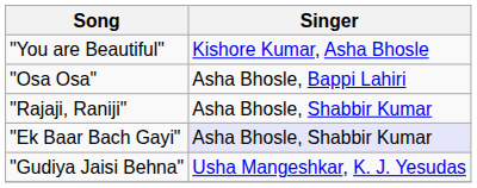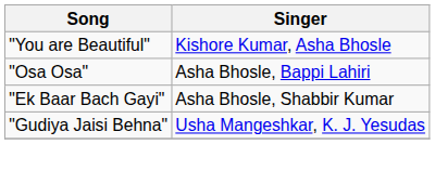- row: "Rajaji, Raniji" | Asha Bhosle, Shabbir Kumar
"Ek Baar Bach Gayi" | Singer: lavender background -> no background
